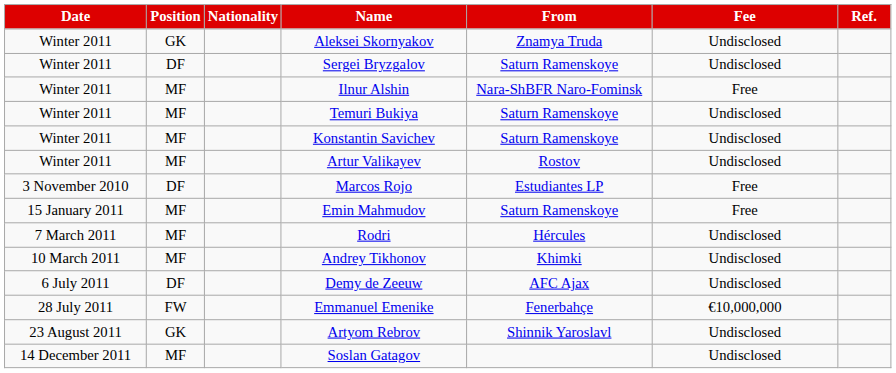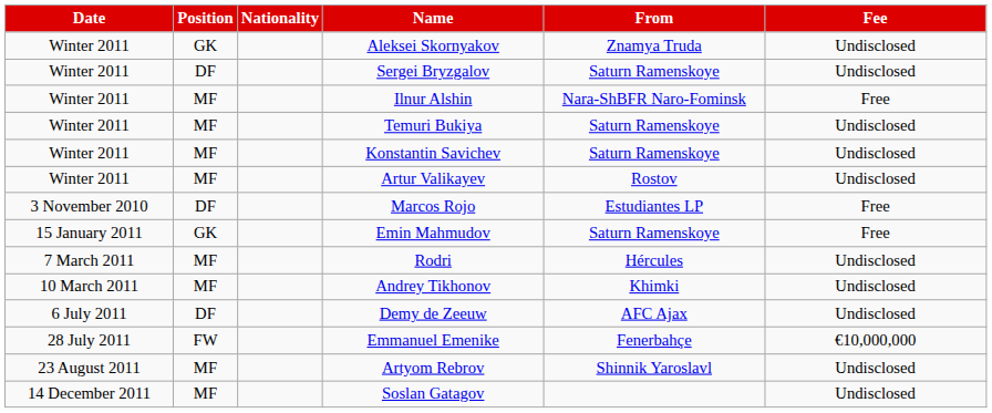- column: Ref.
Emin Mahmudov | Position: MF -> GK
Artyom Rebrov | Position: GK -> MF
